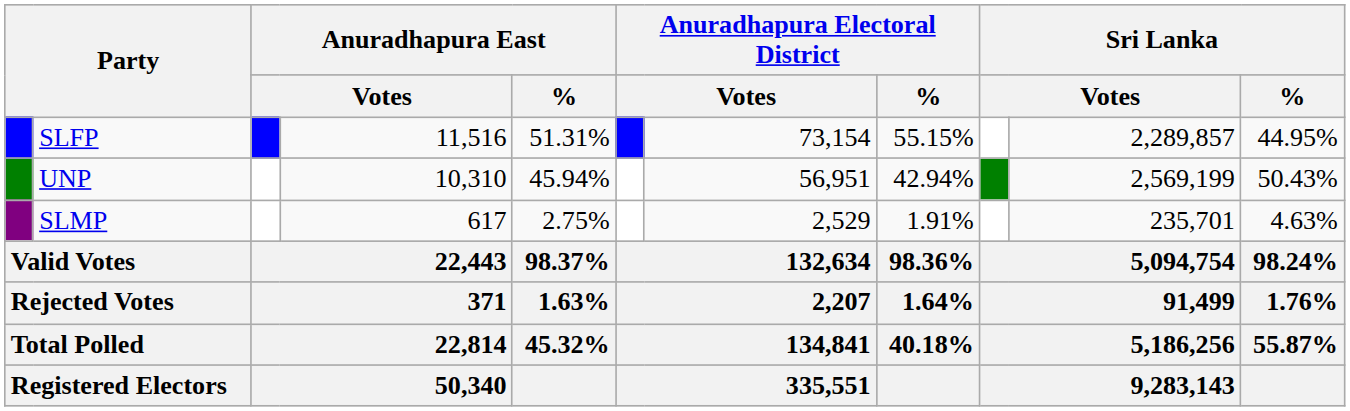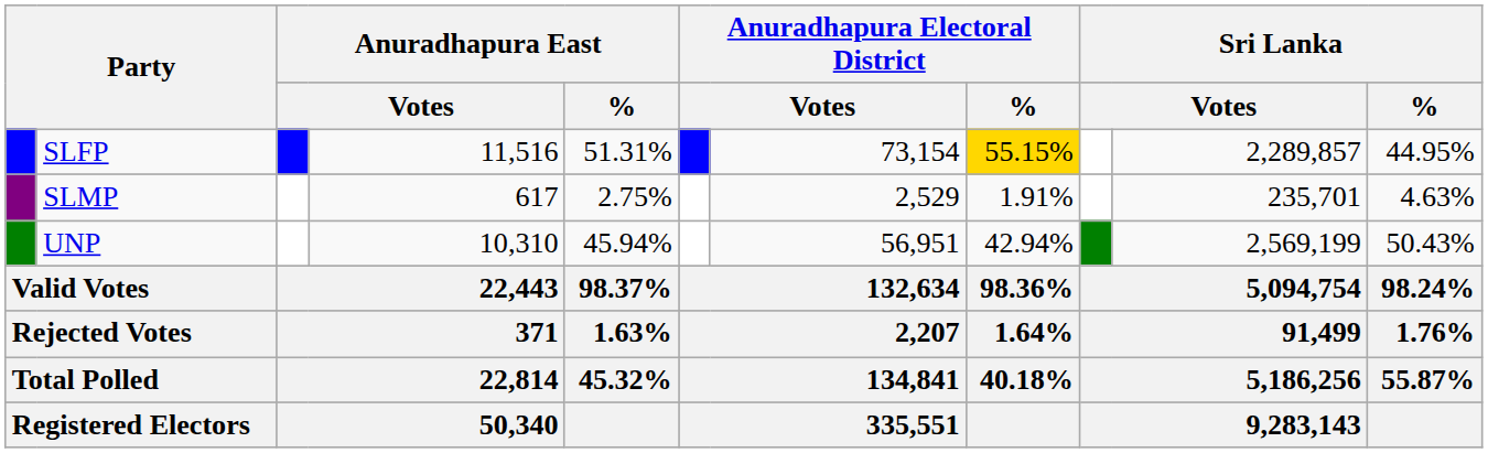SLFP | Anuradhapura Electoral District / %: no background -> gold background
rows swapped: UNP <-> SLMP
